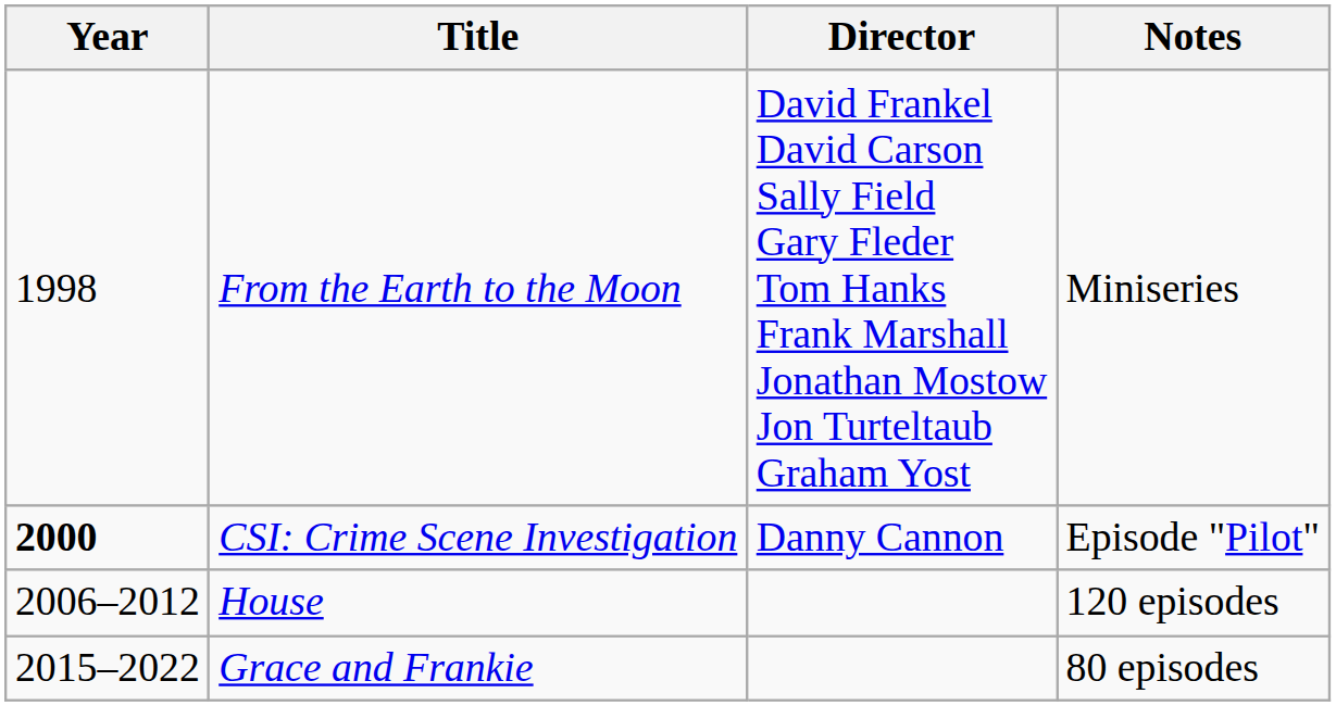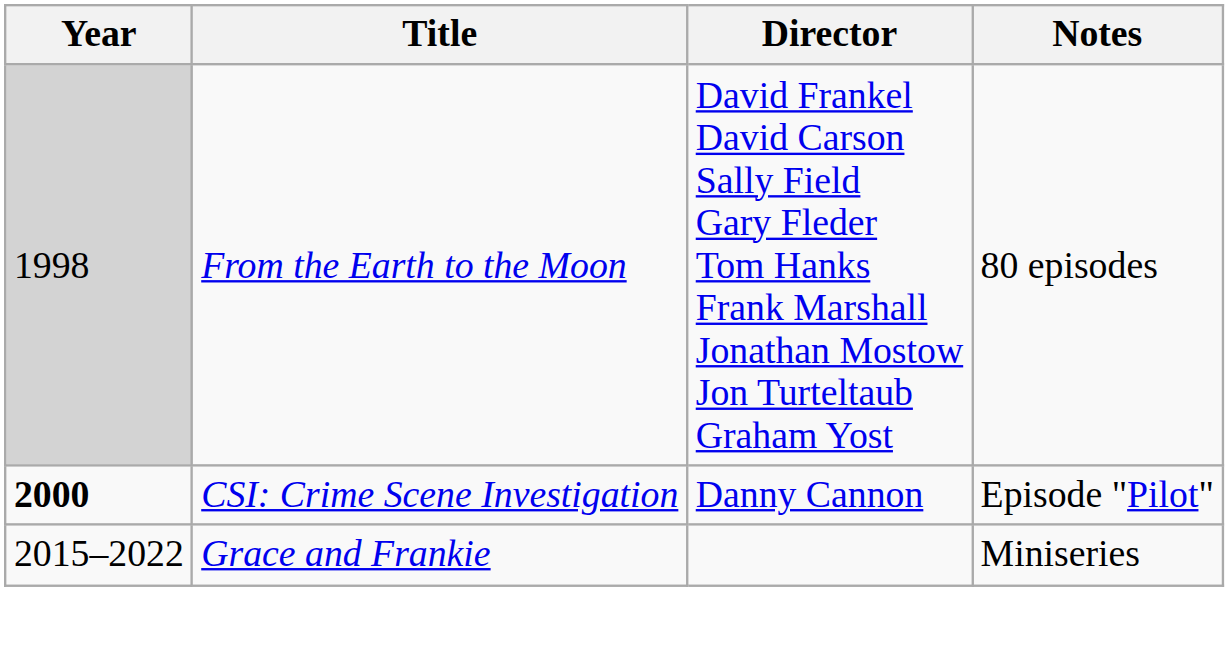From the Earth to the Moon | Year: no background -> lightgrey background
From the Earth to the Moon | Notes: Miniseries -> 80 episodes
- row: 2006–2012 | House | 120 episodes
Grace and Frankie | Notes: 80 episodes -> Miniseries
